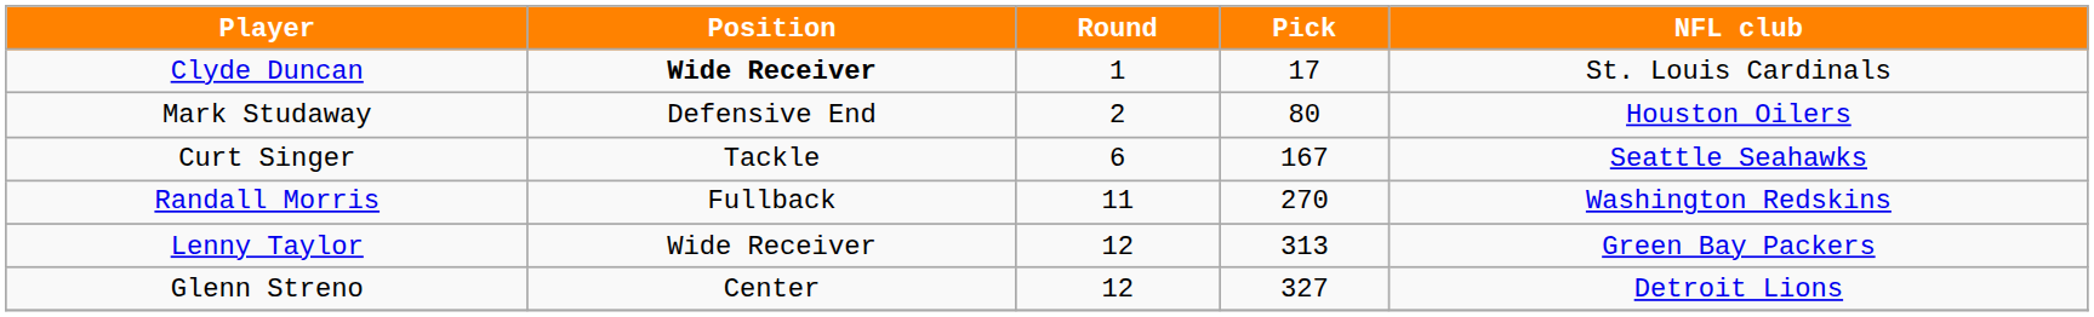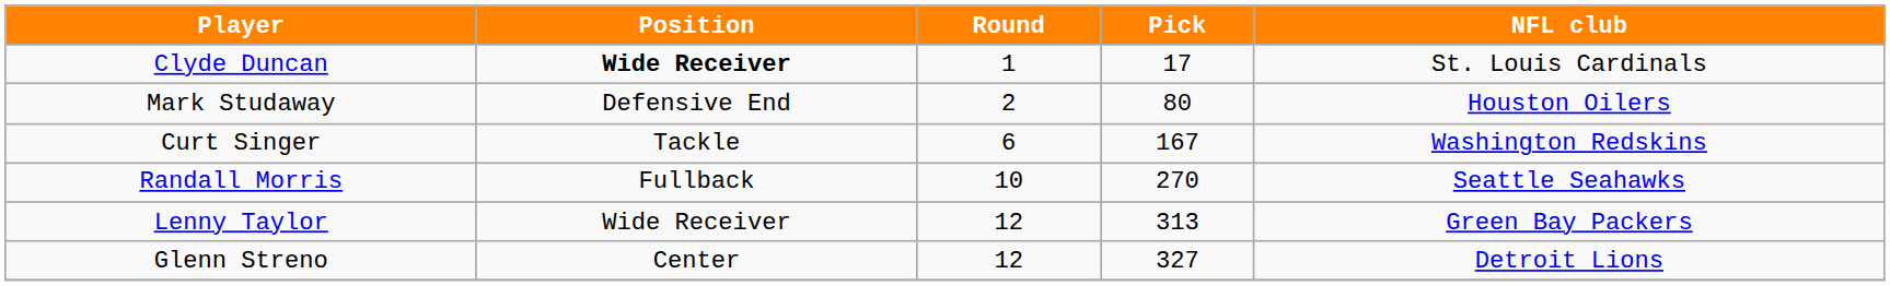Curt Singer | NFL club: Seattle Seahawks -> Washington Redskins
Randall Morris | Round: 11 -> 10
Randall Morris | NFL club: Washington Redskins -> Seattle Seahawks
